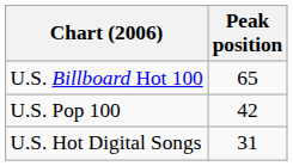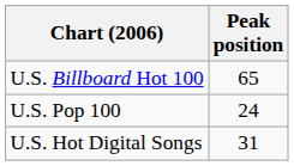U.S. Pop 100 | Peak position: 42 -> 24
